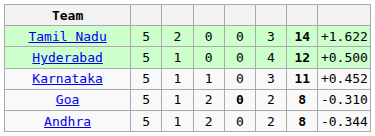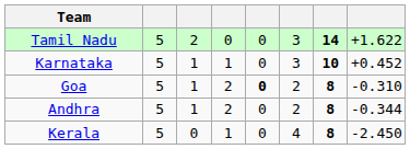- row: Hyderabad | 5 | 1 | 0 | 0 | 4 | 12 | +0.500
Karnataka | column 7: 11 -> 10
+ row: Kerala | 5 | 0 | 1 | 0 | 4 | 8 | -2.450
